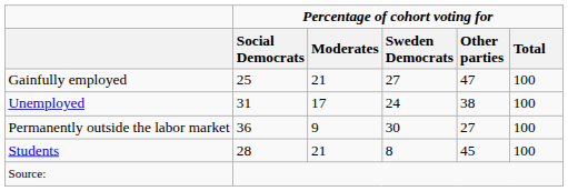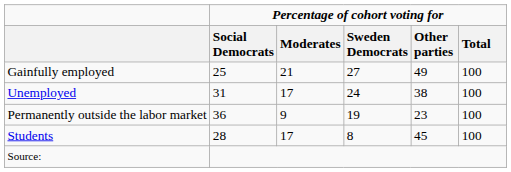Gainfully employed | Percentage of cohort voting for / Other parties: 47 -> 49
Permanently outside the labor market | Percentage of cohort voting for / Sweden Democrats: 30 -> 19
Permanently outside the labor market | Percentage of cohort voting for / Other parties: 27 -> 23
Students | Percentage of cohort voting for / Moderates: 21 -> 17
